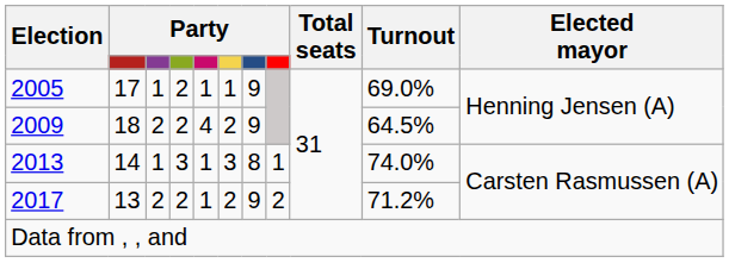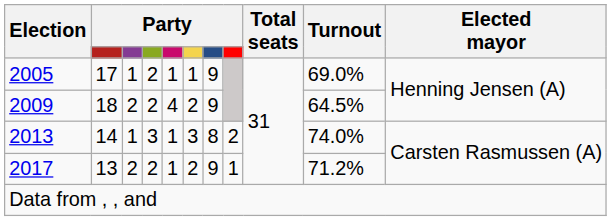2013 | column 8: 1 -> 2
2017 | column 8: 2 -> 1
